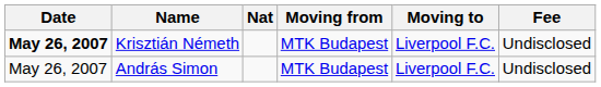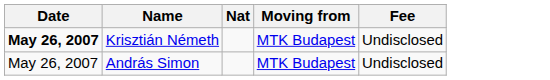- column: Moving to | Liverpool F.C. | Liverpool F.C.
